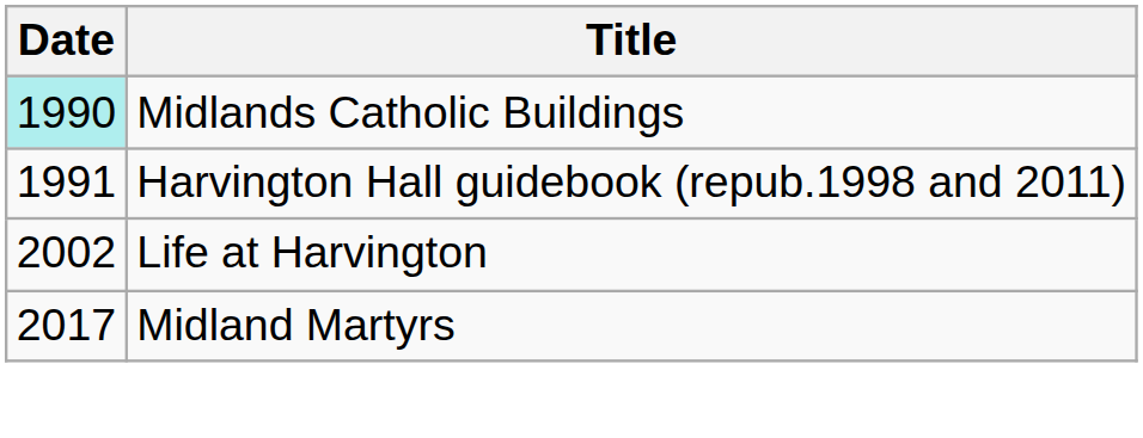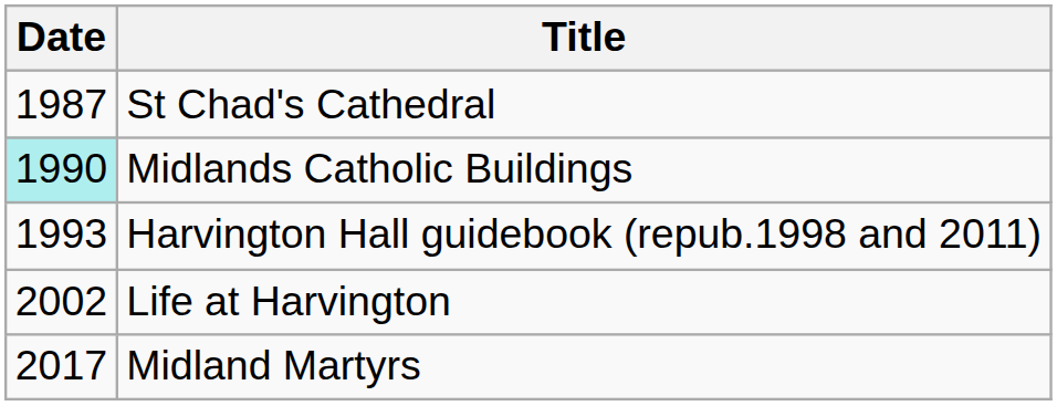+ row: 1987 | St Chad's Cathedral
Harvington Hall guidebook (repub.1998 and 2011) | Date: 1991 -> 1993
